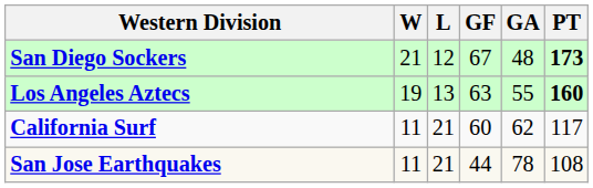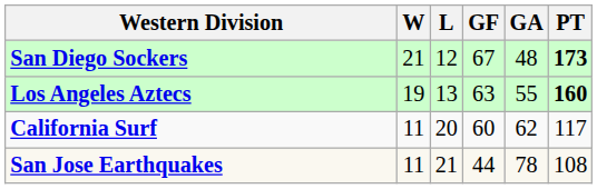California Surf | L: 21 -> 20
